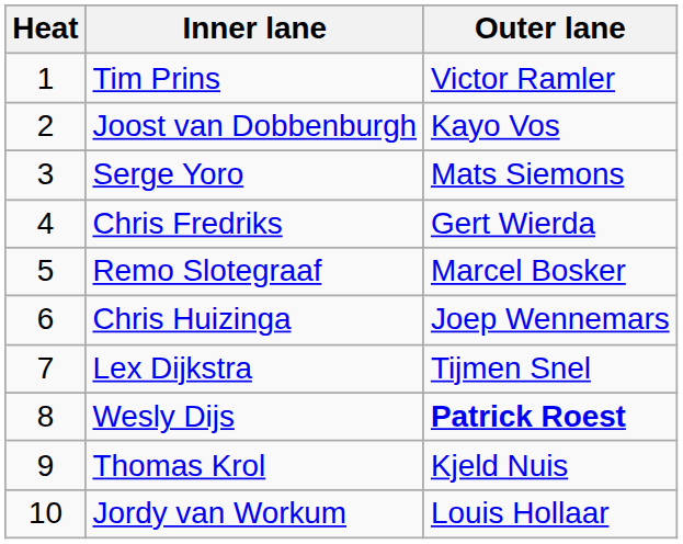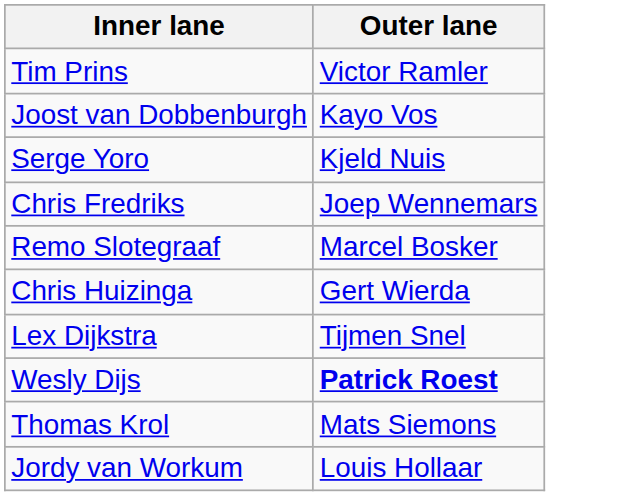- column: Heat | 1 | 2 | 3 | 4 | 5 | 6 | 7 | 8 | 9 | 10
Serge Yoro | Outer lane: Mats Siemons -> Kjeld Nuis
Chris Fredriks | Outer lane: Gert Wierda -> Joep Wennemars
Chris Huizinga | Outer lane: Joep Wennemars -> Gert Wierda
Thomas Krol | Outer lane: Kjeld Nuis -> Mats Siemons
